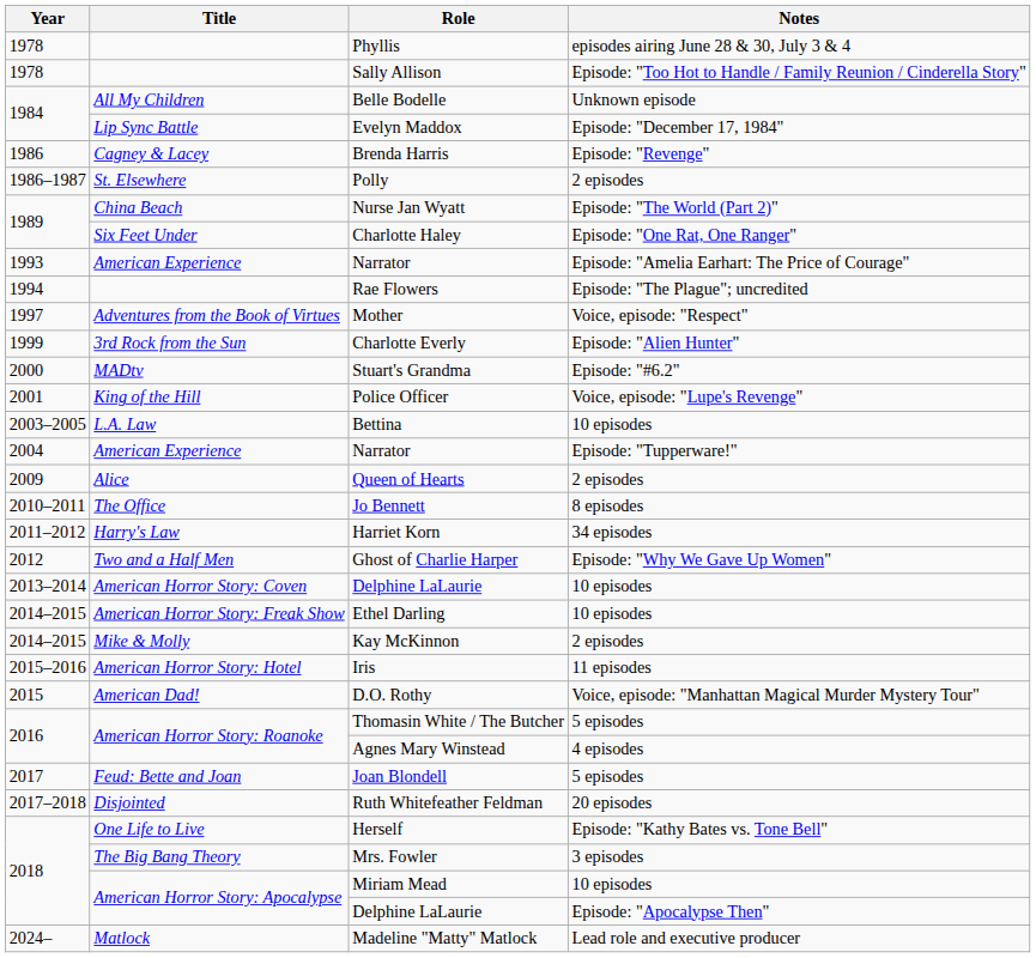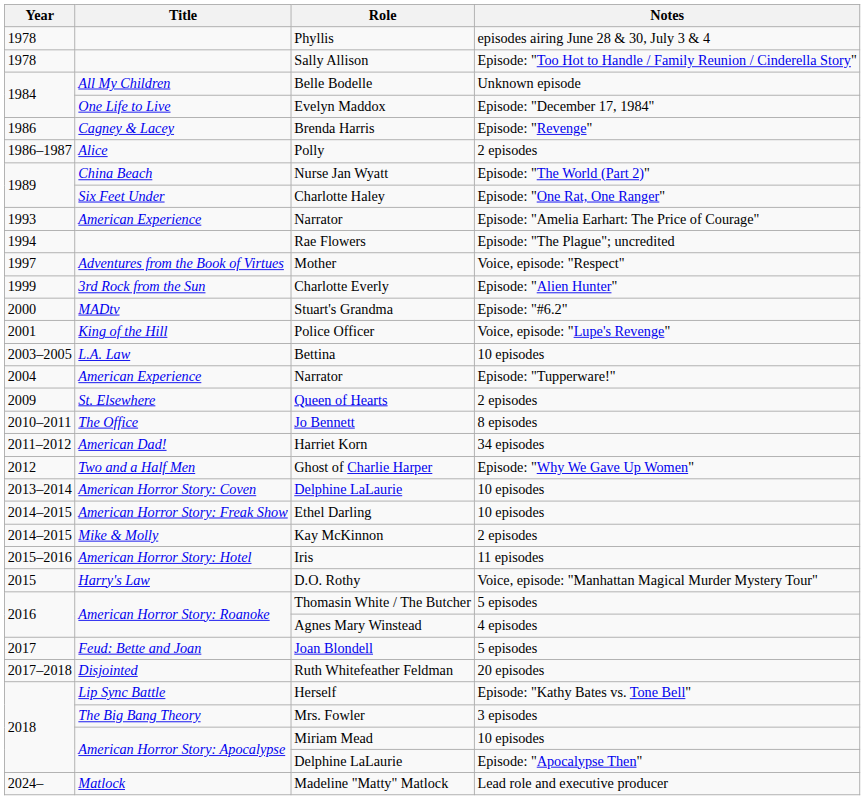Evelyn Maddox | Title: Lip Sync Battle -> One Life to Live
Polly | Title: St. Elsewhere -> Alice
Queen of Hearts | Title: Alice -> St. Elsewhere
Harriet Korn | Title: Harry's Law -> American Dad!
D.O. Rothy | Title: American Dad! -> Harry's Law
Herself | Title: One Life to Live -> Lip Sync Battle
